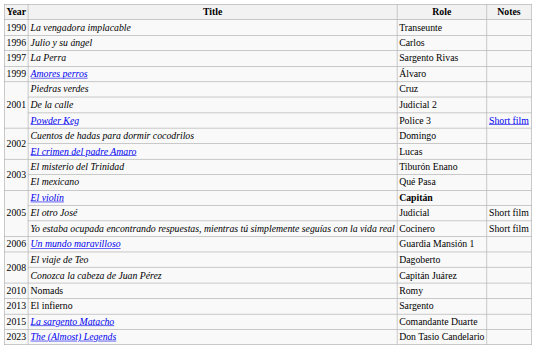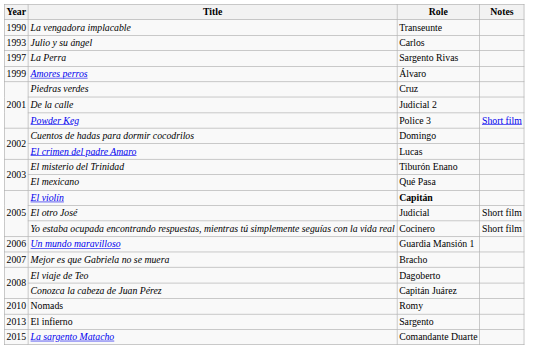Julio y su ángel | Year: 1996 -> 1993
+ row: 2007 | Mejor es que Gabriela no se muera | Bracho
- row: 2023 | The (Almost) Legends | Don Tasio Candelario
